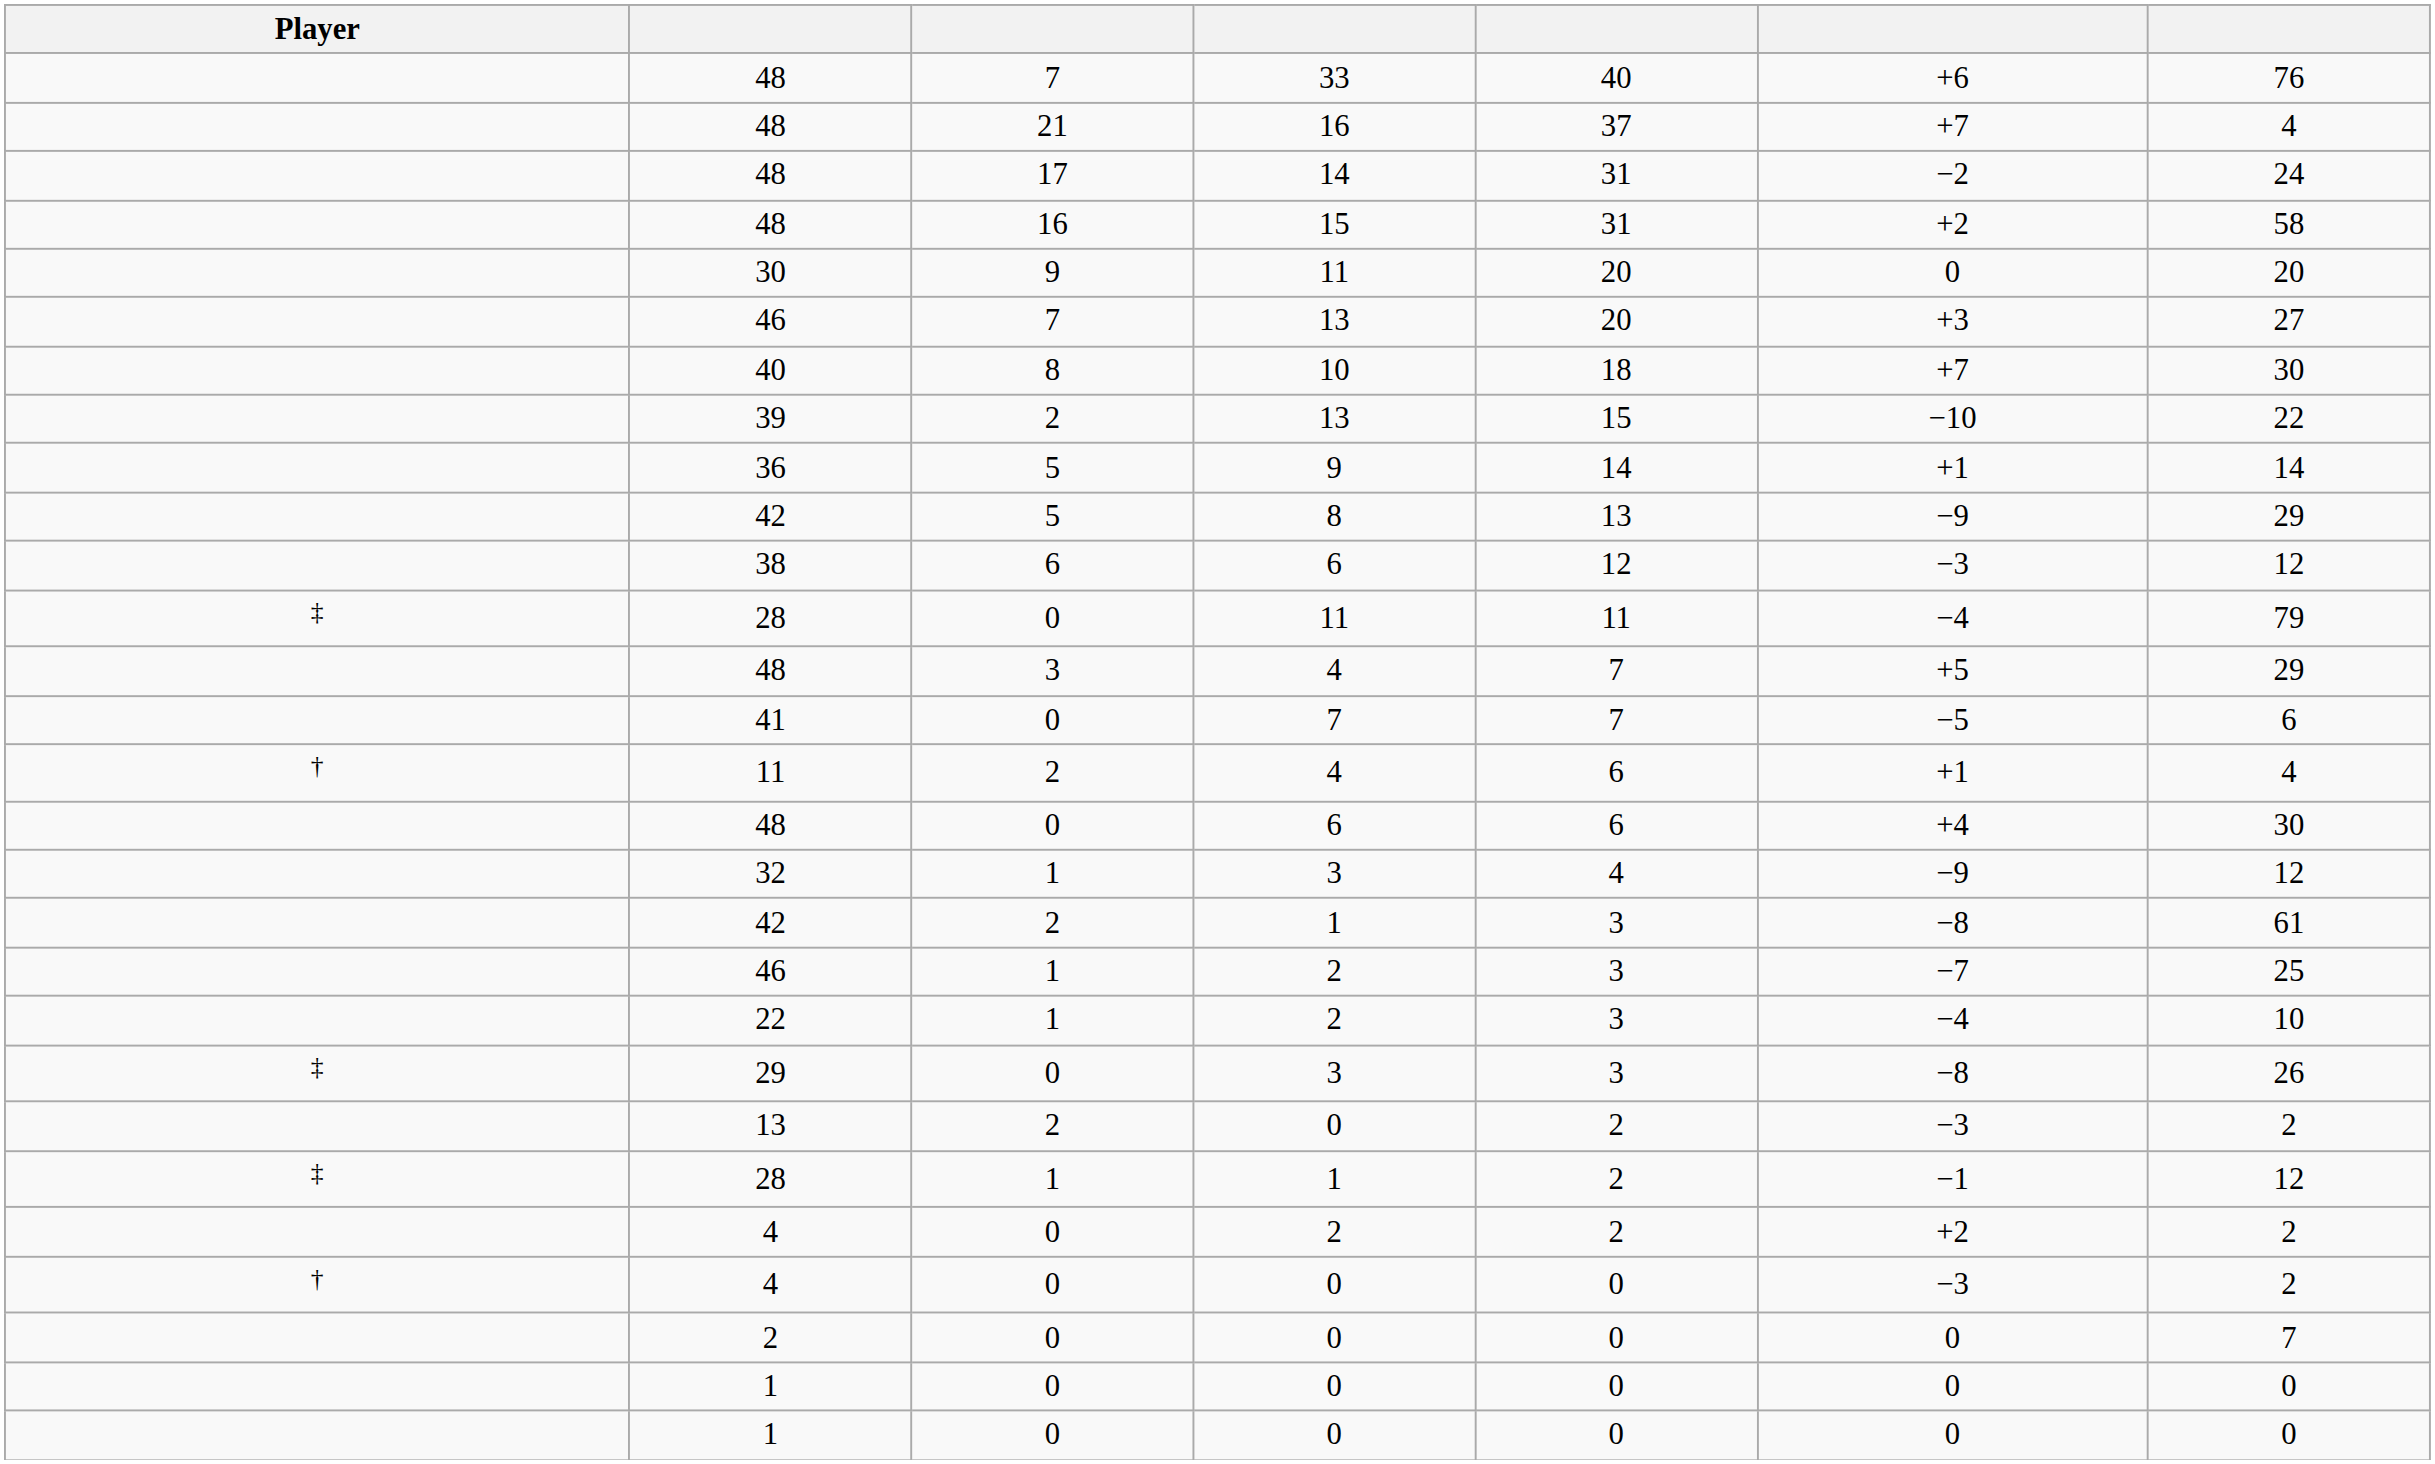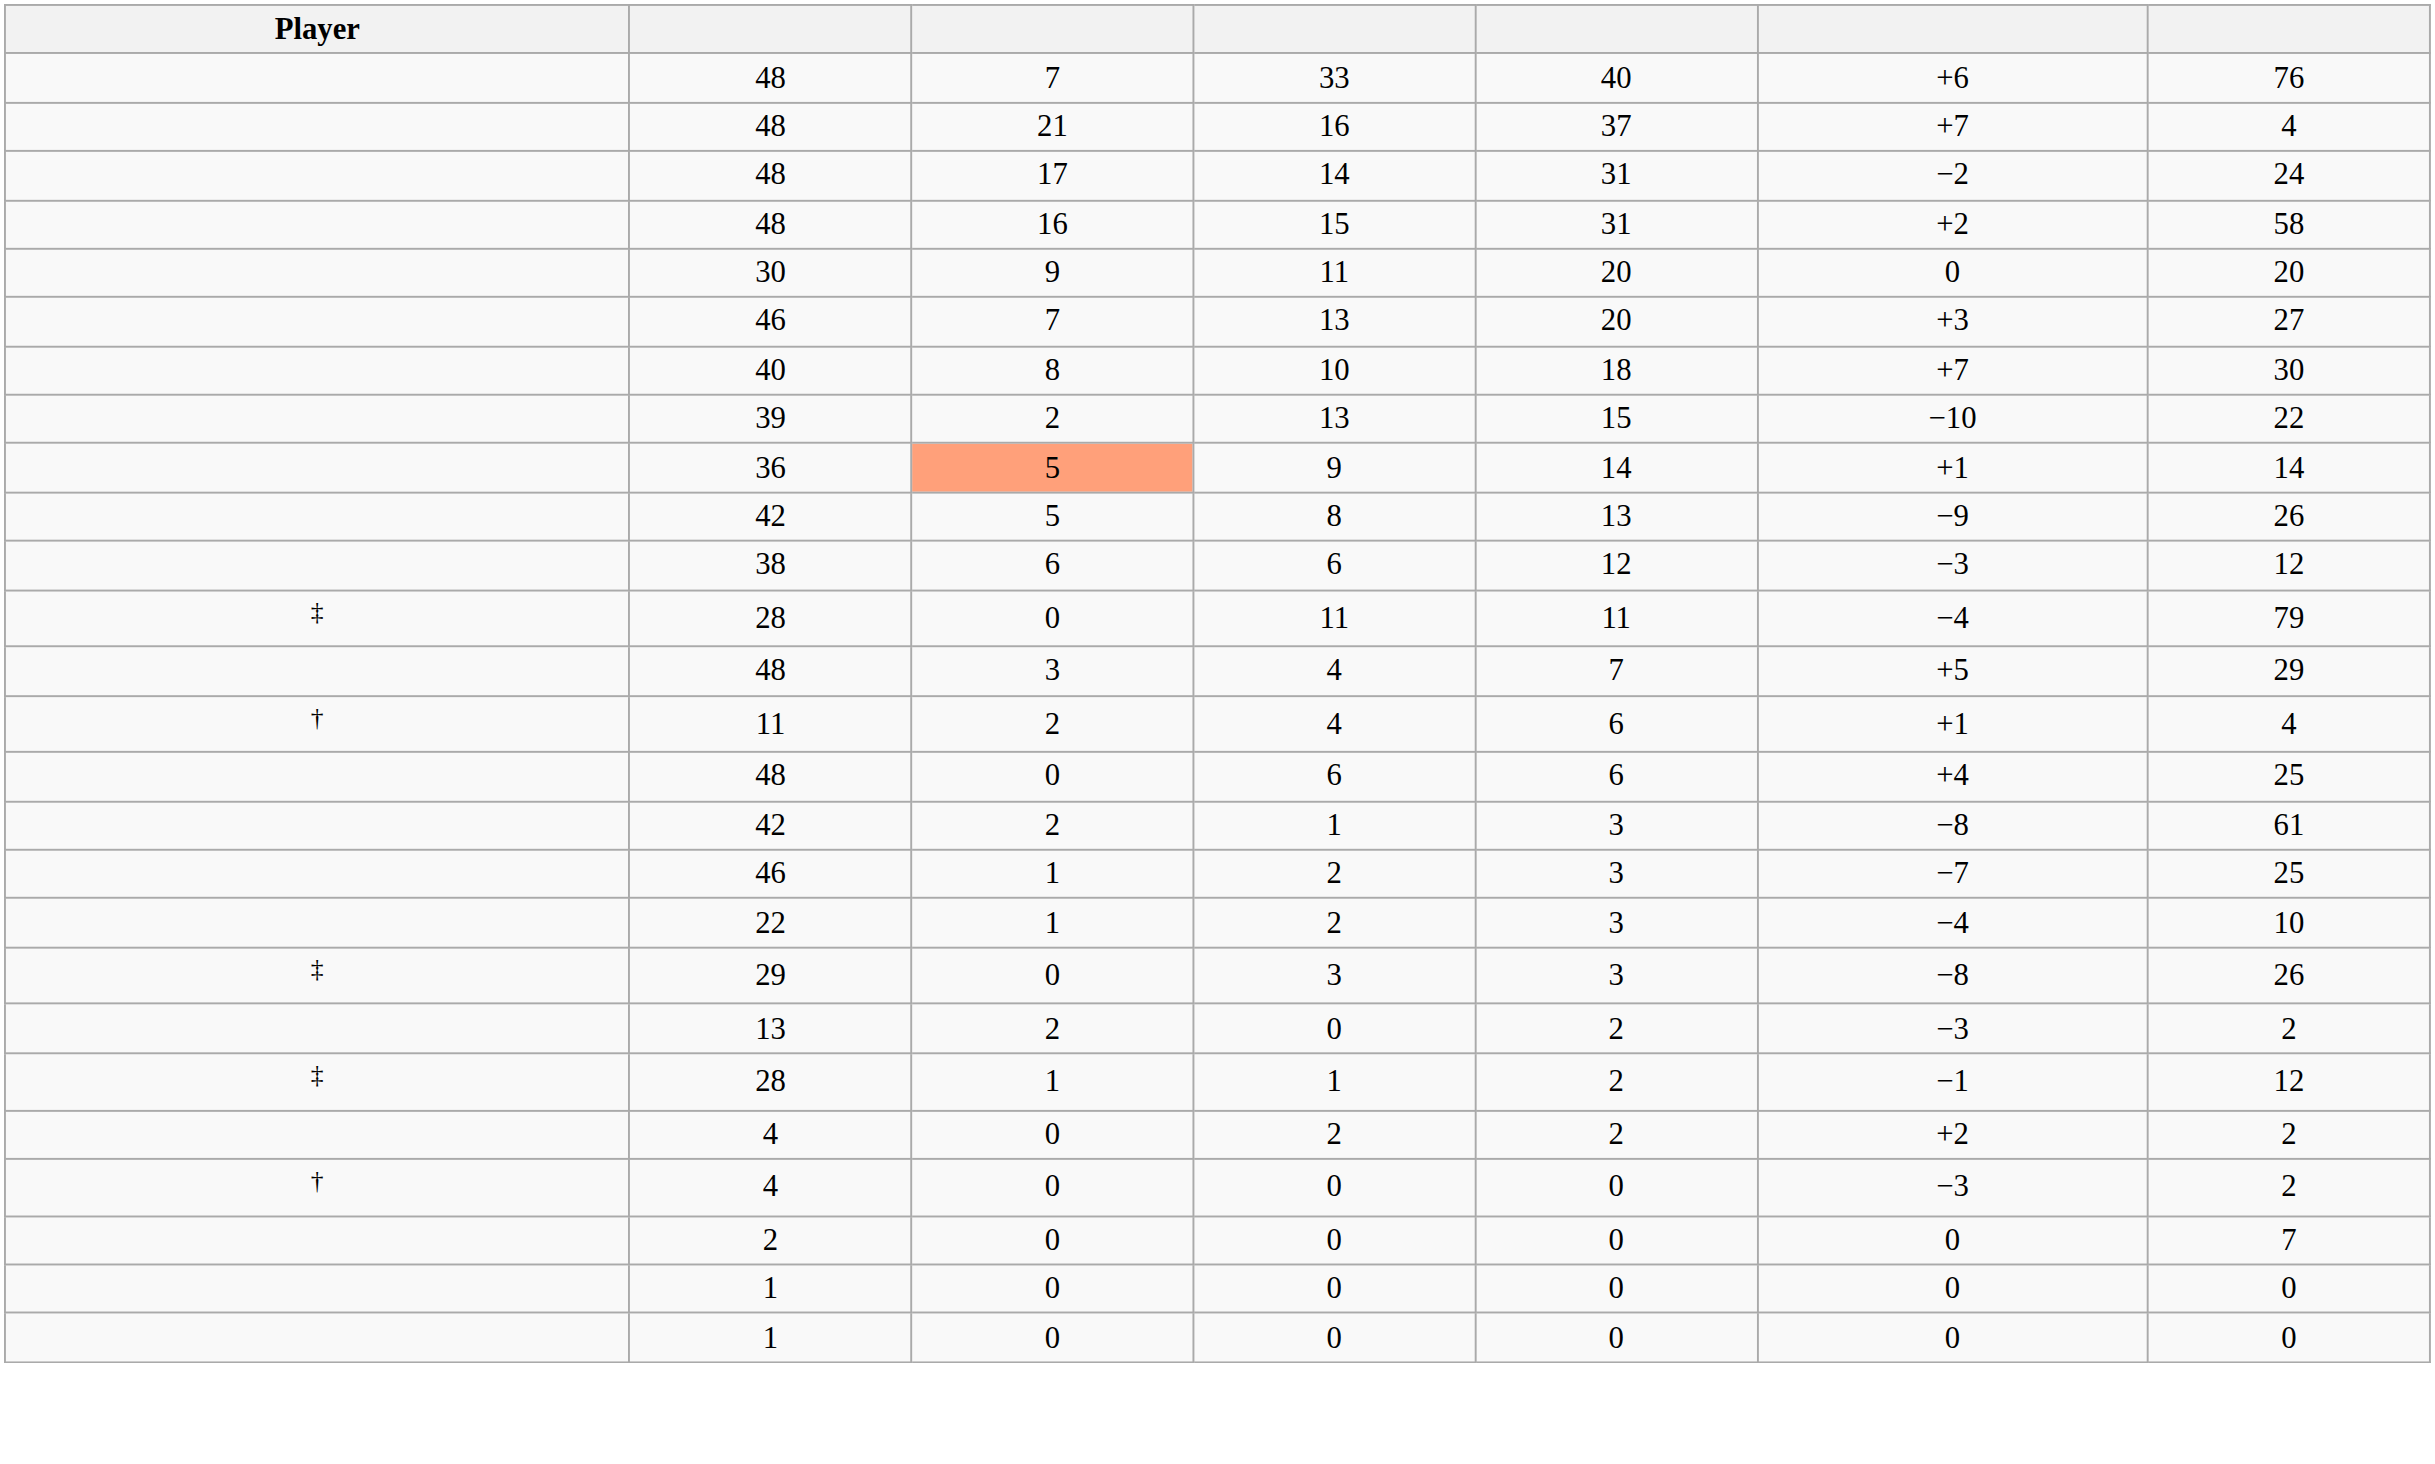36 | column 3: no background -> lightsalmon background
42 / 8 | column 7: 29 -> 26
- row: 41 | 0 | 7 | 7 | −5 | 6
48 / 6 | column 7: 30 -> 25
- row: 32 | 1 | 3 | 4 | −9 | 12
